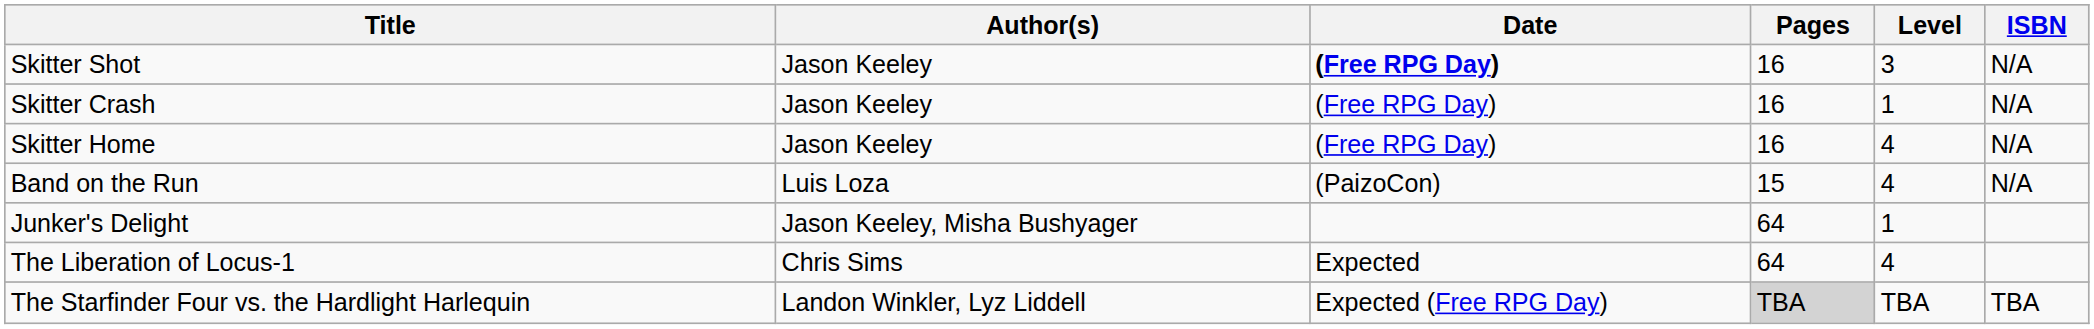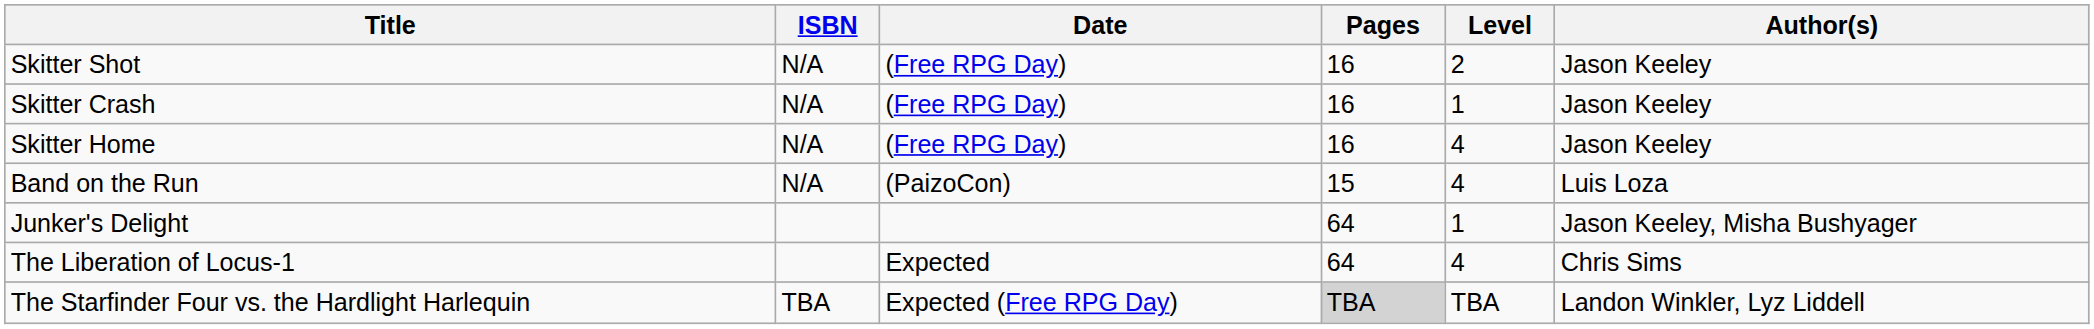columns swapped: Author(s) <-> ISBN
Skitter Shot | Date: bold -> normal
Skitter Shot | Level: 3 -> 2
